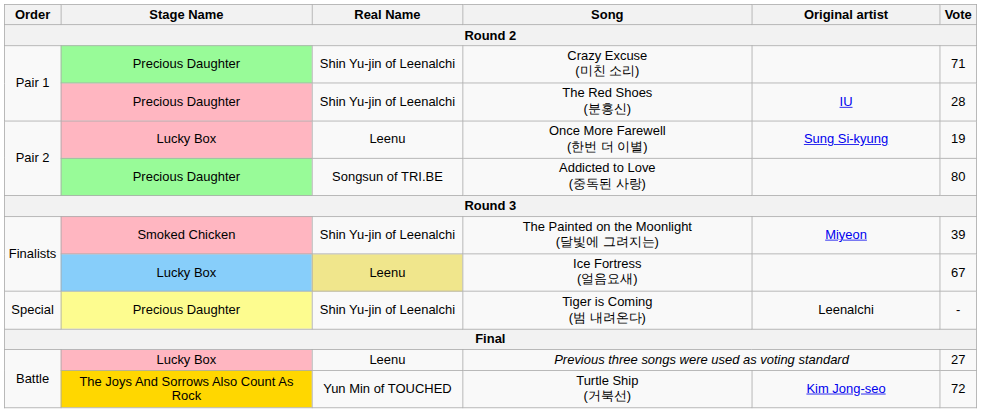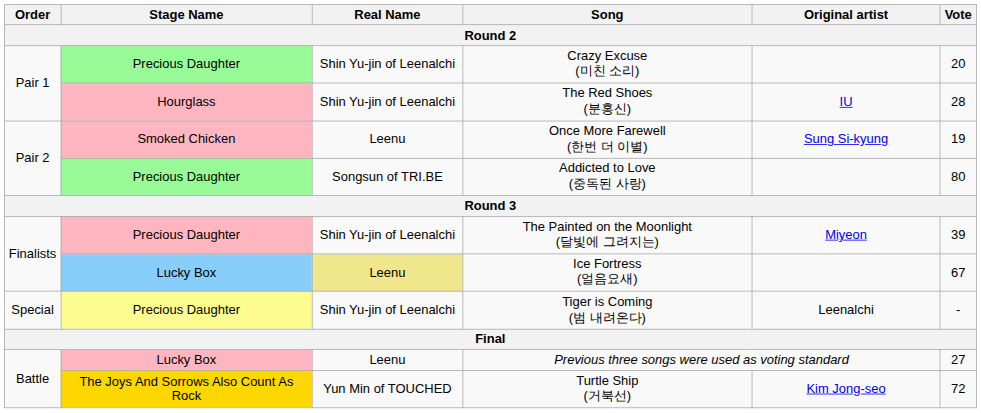Crazy Excuse (미친 소리) | Vote: 71 -> 20
The Red Shoes (분홍신) | Stage Name: Precious Daughter -> Hourglass
Once More Farewell (한번 더 이별) | Stage Name: Lucky Box -> Smoked Chicken
The Painted on the Moonlight (달빛에 그려지는) | Stage Name: Smoked Chicken -> Precious Daughter
